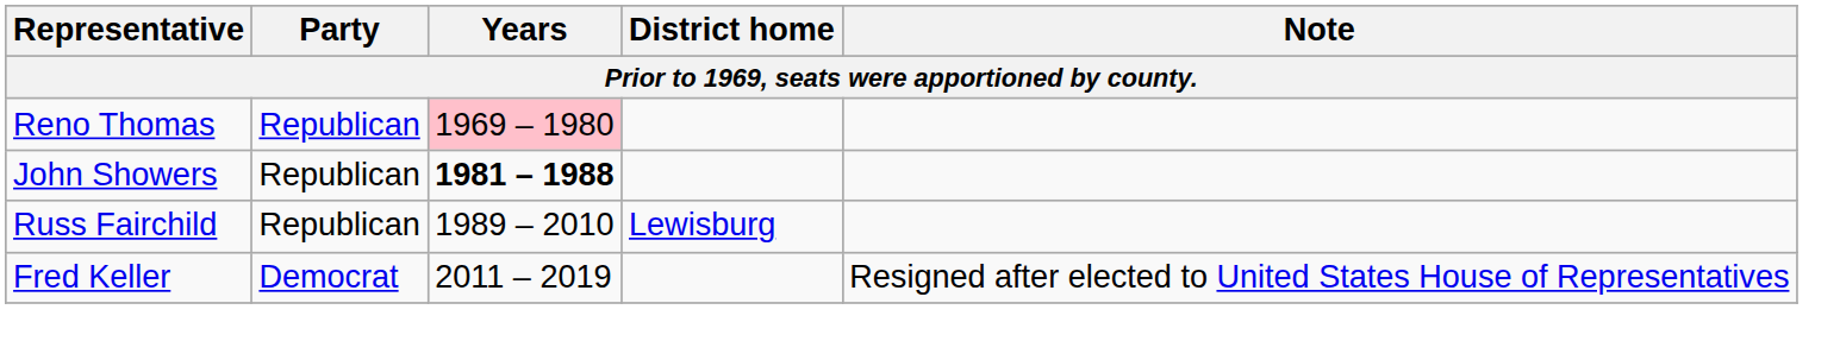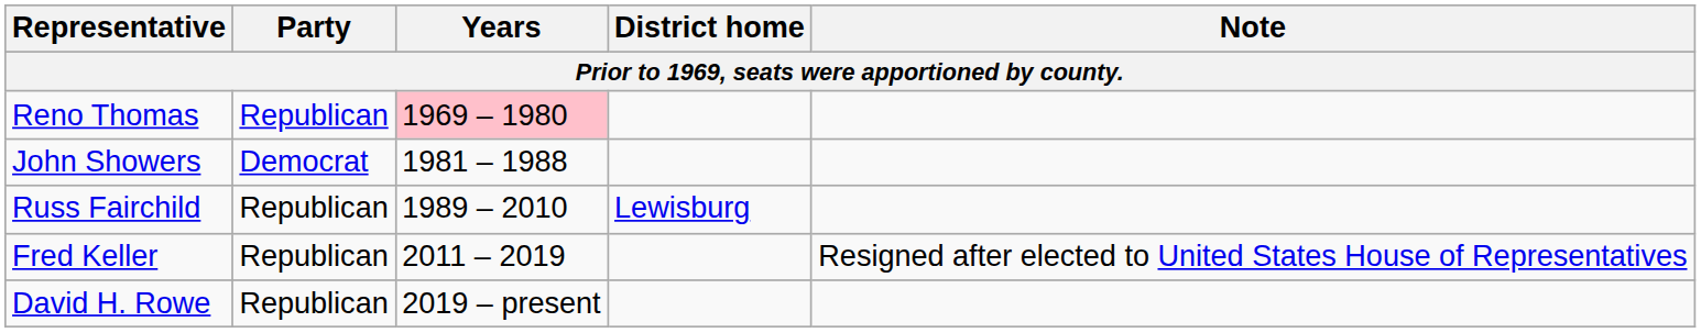John Showers | Party: Republican -> Democrat
John Showers | Years: bold -> normal
Fred Keller | Party: Democrat -> Republican
+ row: David H. Rowe | Republican | 2019 – present
